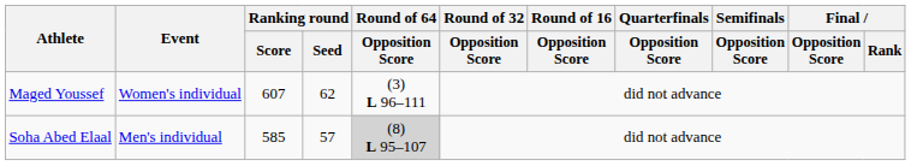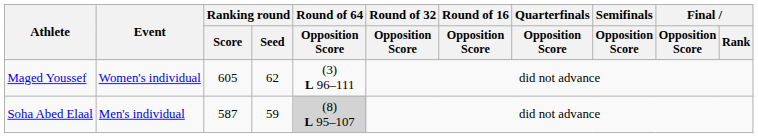Maged Youssef | Ranking round / Score: 607 -> 605
Soha Abed Elaal | Ranking round / Score: 585 -> 587
Soha Abed Elaal | Ranking round / Seed: 57 -> 59
